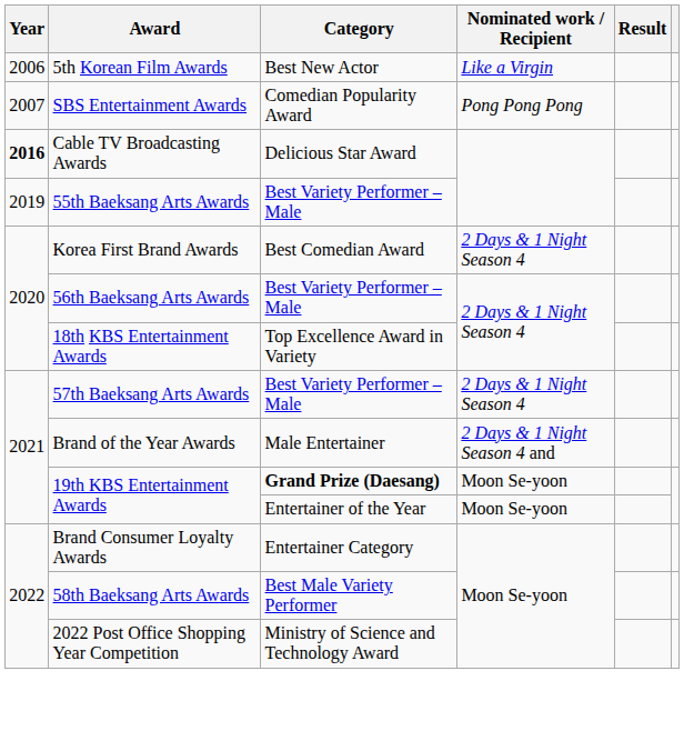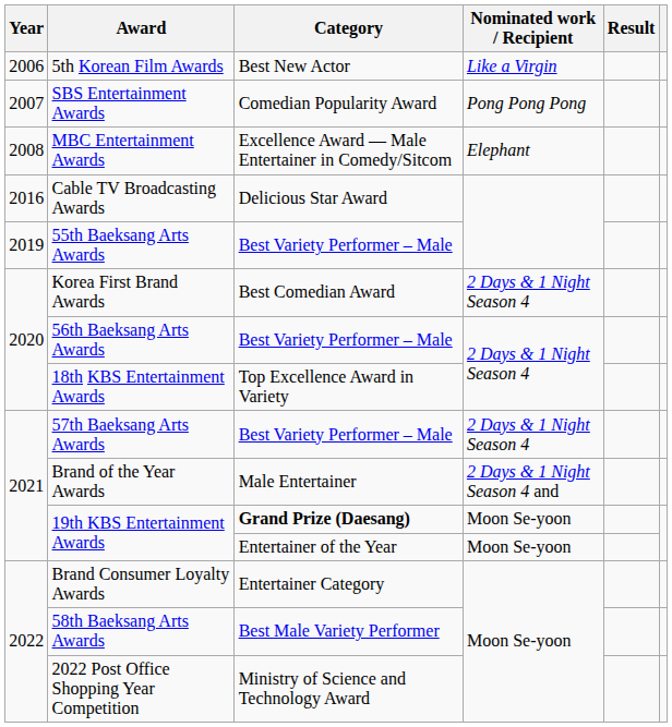+ row: 2008 | MBC Entertainment Awards | Excellence Award — Male Entertainer in Comedy/Sitcom | Elephant
Cable TV Broadcasting Awards | Year: bold -> normal
